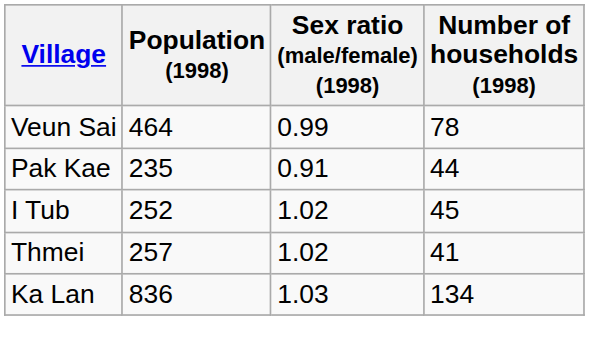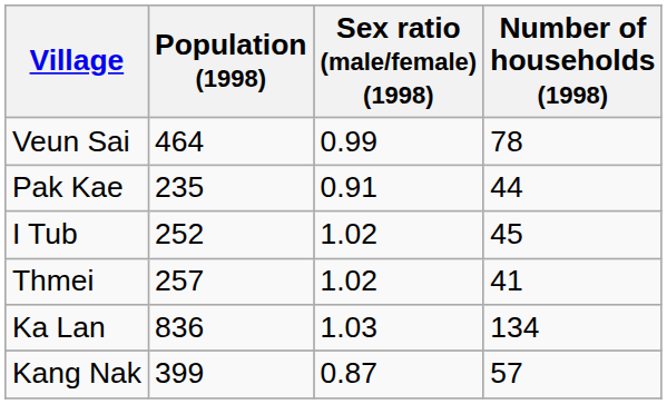+ row: Kang Nak | 399 | 0.87 | 57
